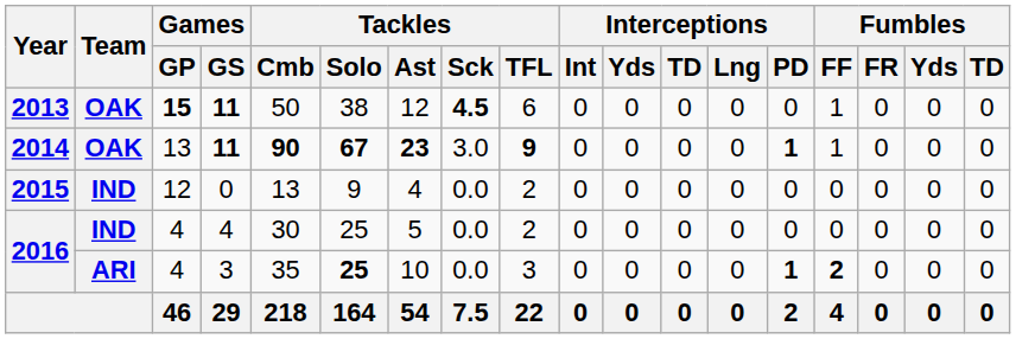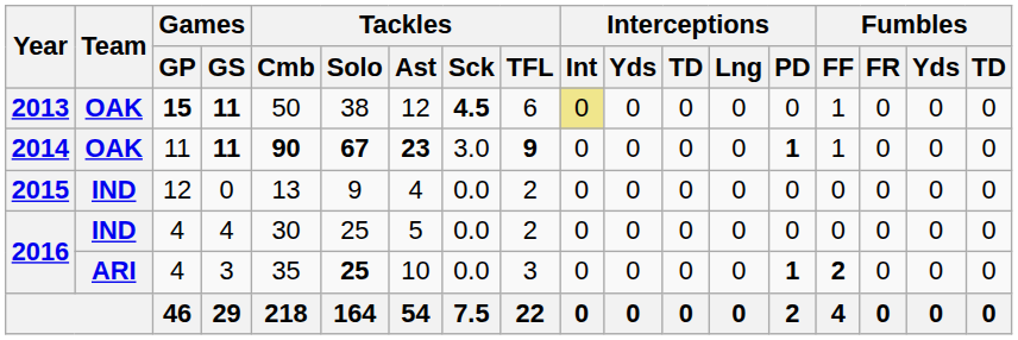2013 | Interceptions / Int: no background -> khaki background
2014 | Games / GP: 13 -> 11
